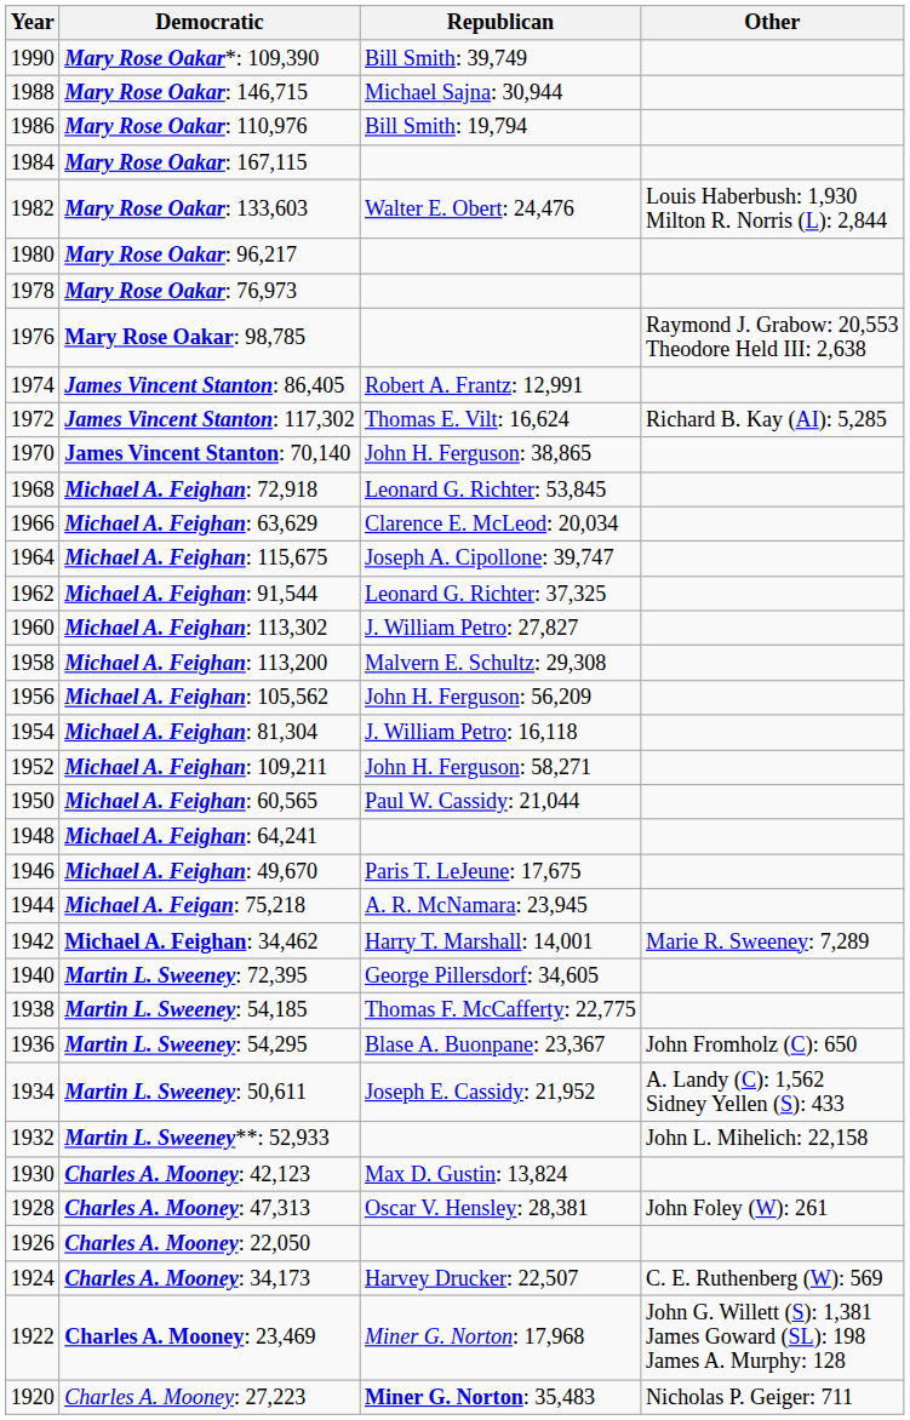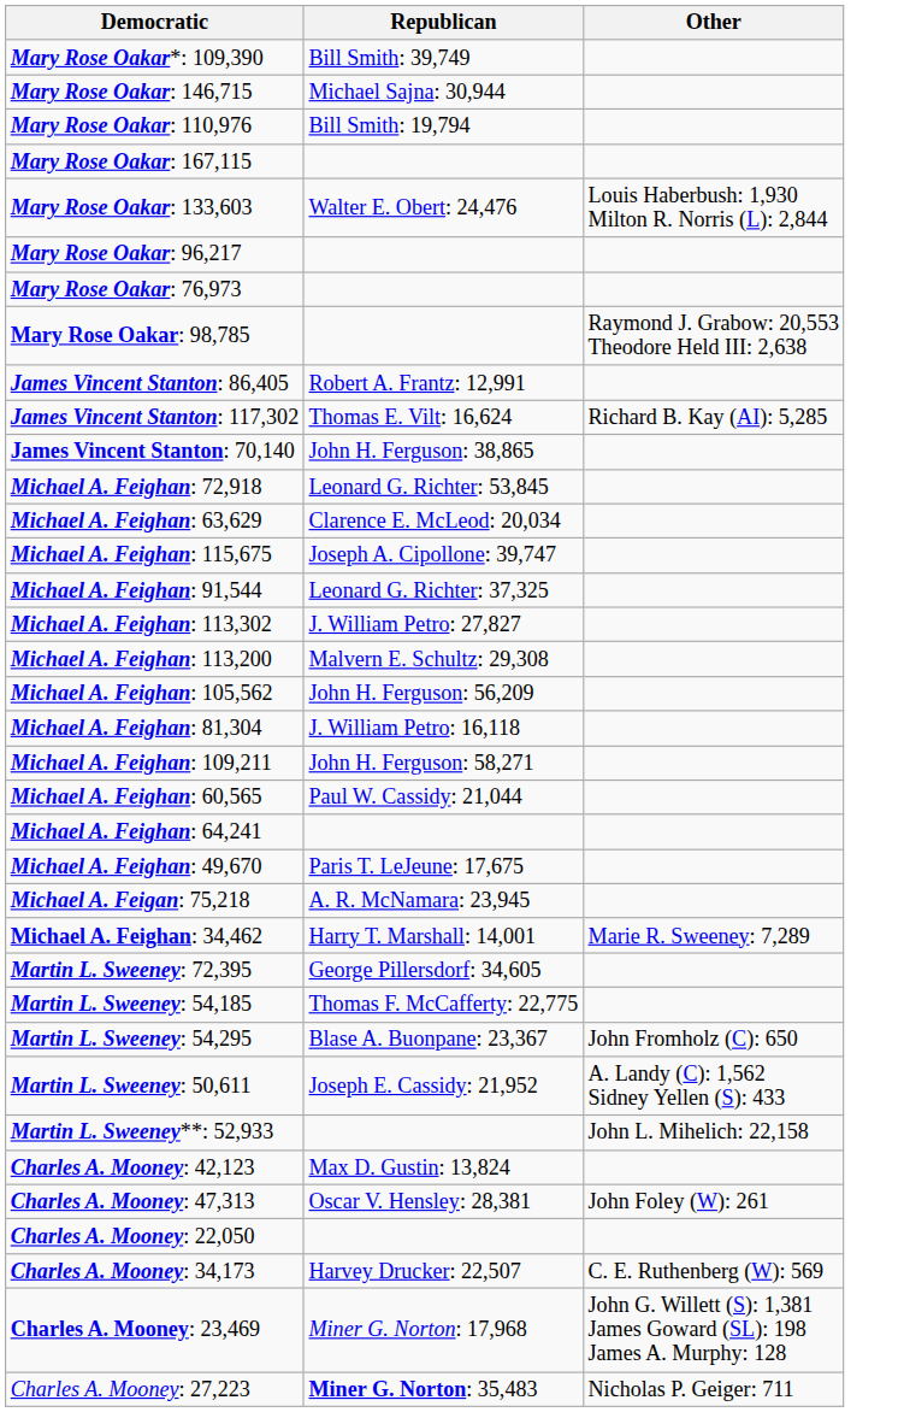- column: Year | 1990 | 1988 | 1986 | 1984 | 1982 | 1980 | 1978 | 1976 | 1974 | 1972 | 1970 | 1968 | 1966 | 1964 | 1962 | 1960 | 1958 | 1956 | 1954 | 1952 | 1950 | 1948 | 1946 | 1944 | 1942 | 1940 | 1938 | 1936 | 1934 | 1932 | 1930 | 1928 | 1926 | 1924 | 1922 | 1920
